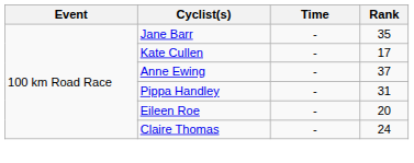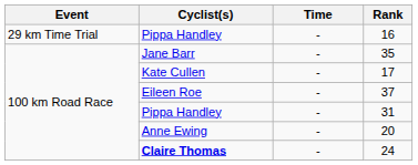+ row: 29 km Time Trial | Pippa Handley | - | 16
37 | Cyclist(s): Anne Ewing -> Eileen Roe
20 | Cyclist(s): Eileen Roe -> Anne Ewing
24 | Cyclist(s): normal -> bold
